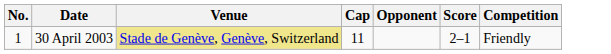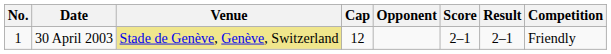+ column: Result | 2–1
30 April 2003 | Cap: 11 -> 12
